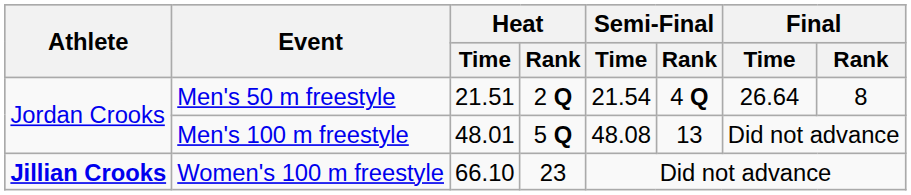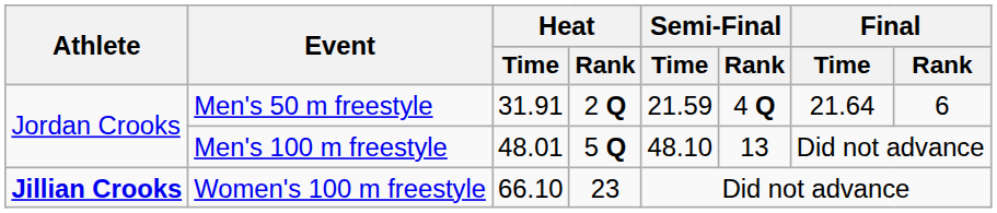Men's 50 m freestyle | Heat / Time: 21.51 -> 31.91
Men's 50 m freestyle | Semi-Final / Time: 21.54 -> 21.59
Men's 50 m freestyle | Final / Time: 26.64 -> 21.64
Men's 50 m freestyle | Final / Rank: 8 -> 6
Men's 100 m freestyle | Semi-Final / Time: 48.08 -> 48.10
